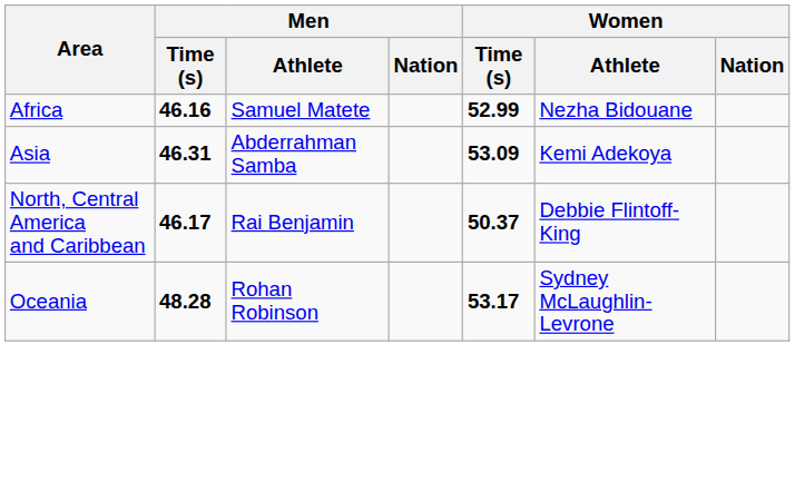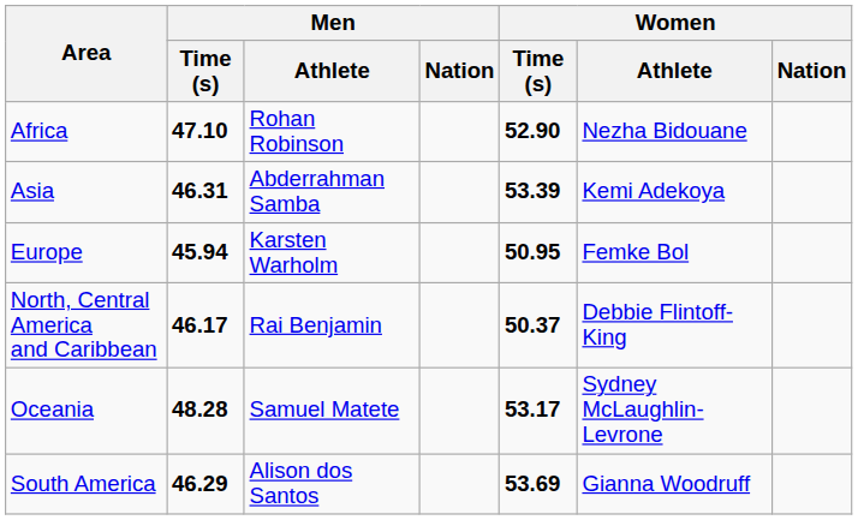Africa | Men / Time (s): 46.16 -> 47.10
Africa | Men / Athlete: Samuel Matete -> Rohan Robinson
Africa | Women / Time (s): 52.99 -> 52.90
Asia | Women / Time (s): 53.09 -> 53.39
+ row: Europe | 45.94 | Karsten Warholm | 50.95 | Femke Bol
Oceania | Men / Athlete: Rohan Robinson -> Samuel Matete
+ row: South America | 46.29 | Alison dos Santos | 53.69 | Gianna Woodruff
